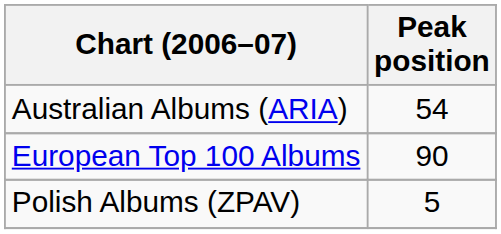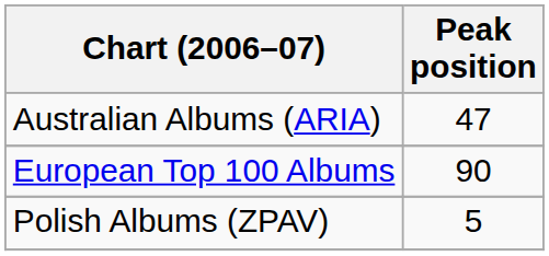Australian Albums (ARIA) | Peak position: 54 -> 47
